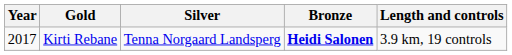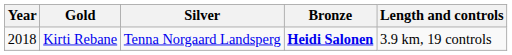Kirti Rebane | Year: 2017 -> 2018
